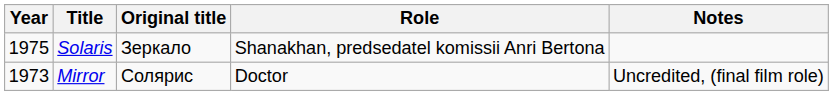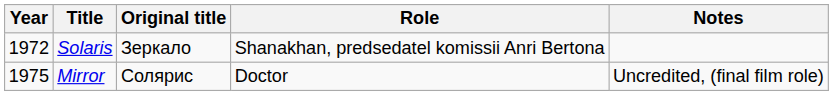Solaris | Year: 1975 -> 1972
Mirror | Year: 1973 -> 1975
